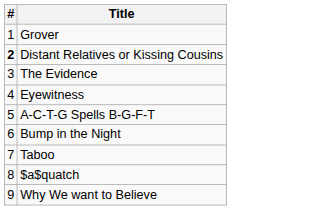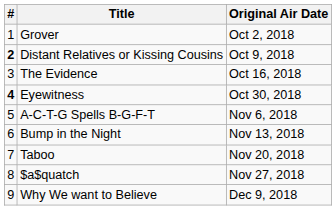+ column: Original Air Date | Oct 2, 2018 | Oct 9, 2018 | Oct 16, 2018 | Oct 30, 2018 | Nov 6, 2018 | Nov 13, 2018 | Nov 20, 2018 | Nov 27, 2018 | Dec 9, 2018
Eyewitness | #: normal -> bold
